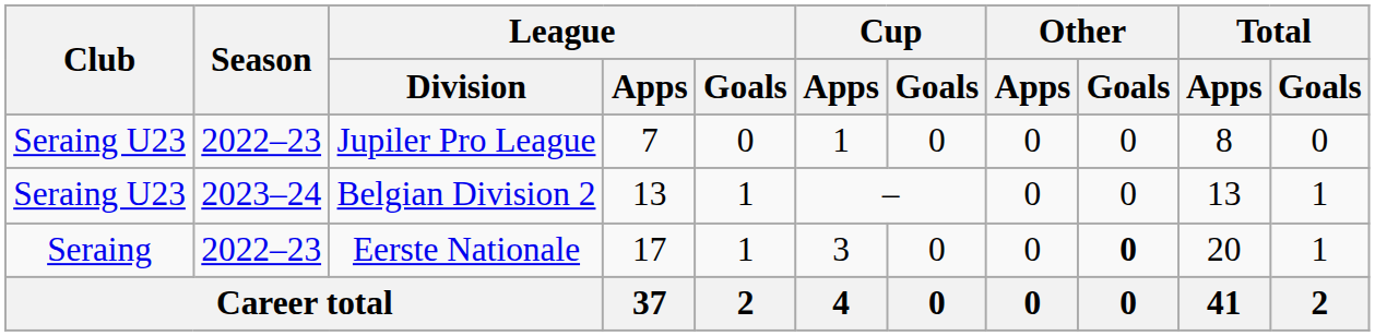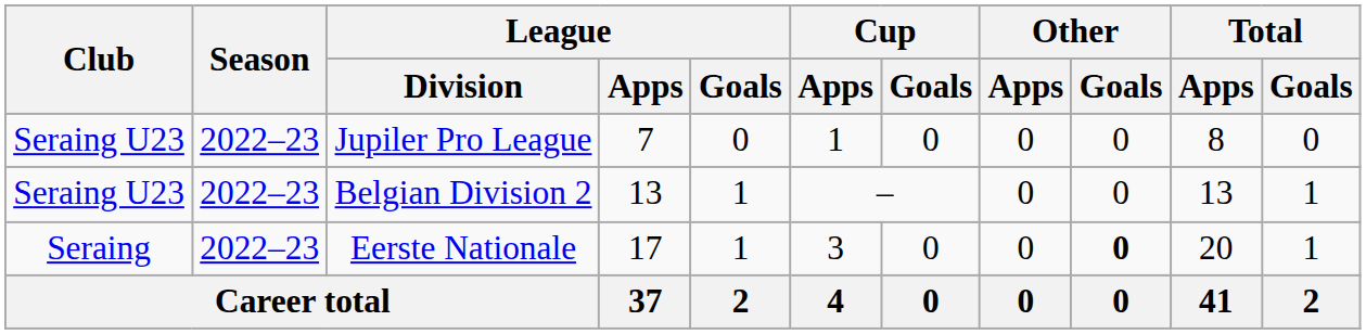Belgian Division 2 | Season: 2023–24 -> 2022–23
